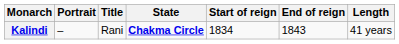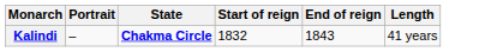- column: Title | Rani
Kalindi | Start of reign: 1834 -> 1832
